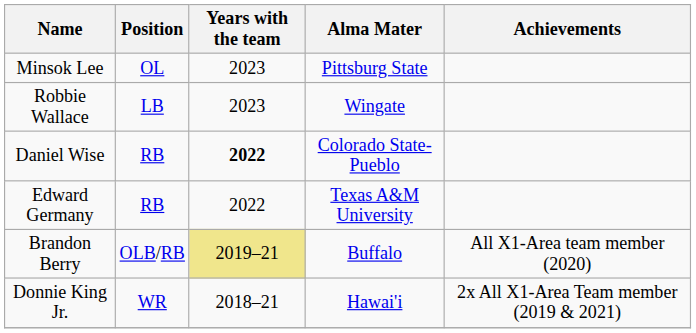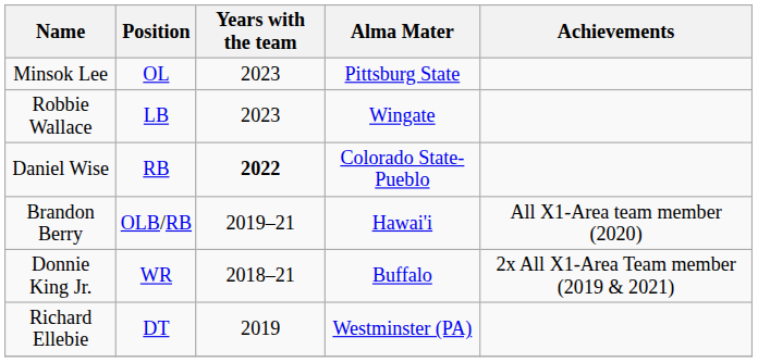- row: Edward Germany | RB | 2022 | Texas A&M University
Brandon Berry | Years with the team: khaki background -> no background
Brandon Berry | Alma Mater: Buffalo -> Hawai'i
Donnie King Jr. | Alma Mater: Hawai'i -> Buffalo
+ row: Richard Ellebie | DT | 2019 | Westminster (PA)
